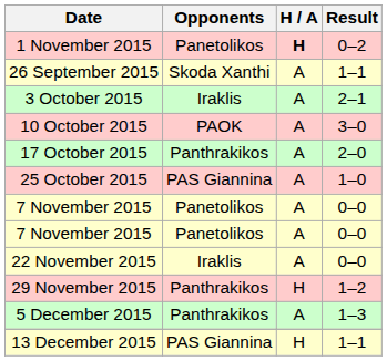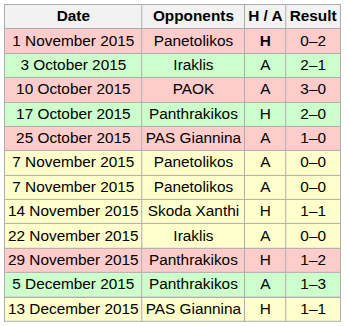- row: 26 September 2015 | Skoda Xanthi | Α | 1–1
17 October 2015 | H / A: A -> H
+ row: 14 November 2015 | Skoda Xanthi | Η | 1–1
